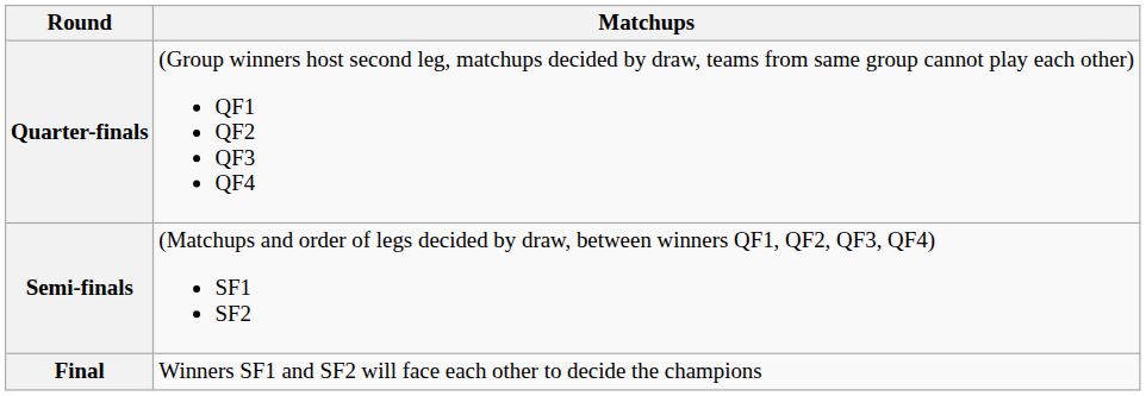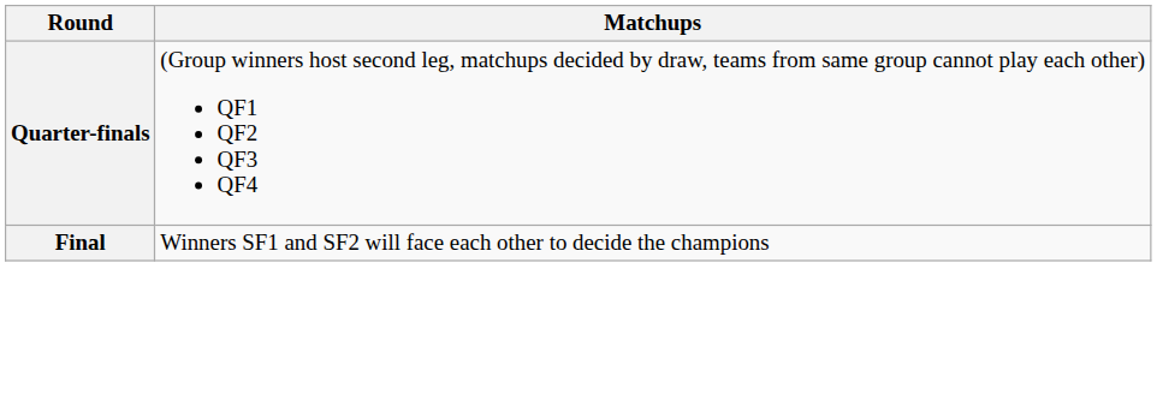- row: Semi-finals | (Matchups and order of legs decided by draw, between winners QF1, QF2, QF3, QF4) SF1 SF2
